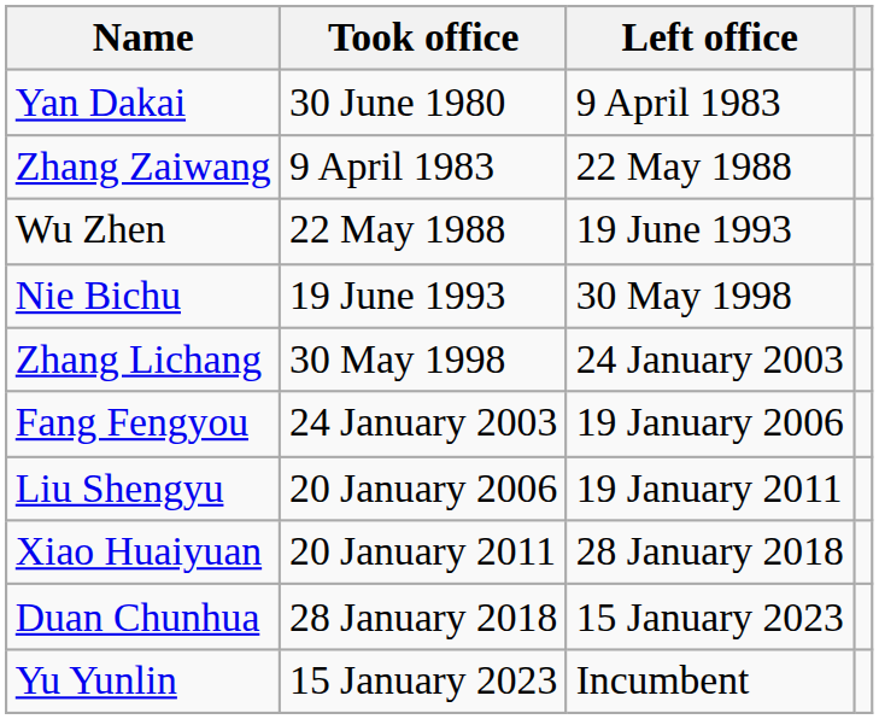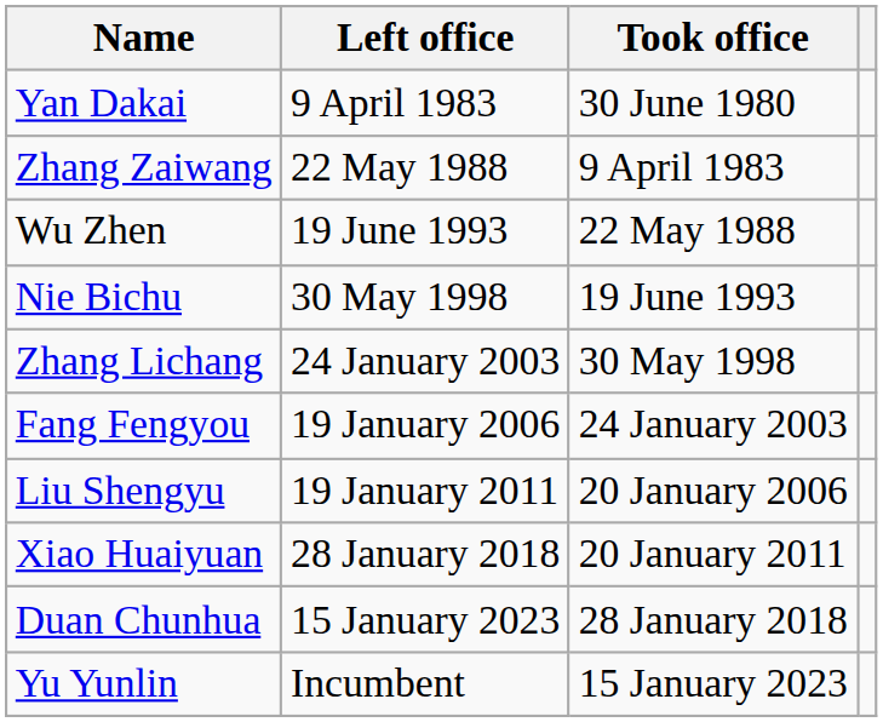columns swapped: Took office <-> Left office
